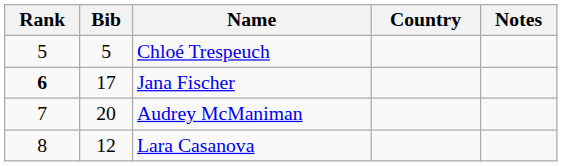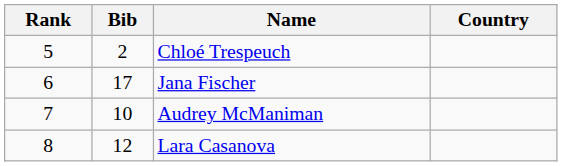- column: Notes
Chloé Trespeuch | Bib: 5 -> 2
Jana Fischer | Rank: bold -> normal
Audrey McManiman | Bib: 20 -> 10
